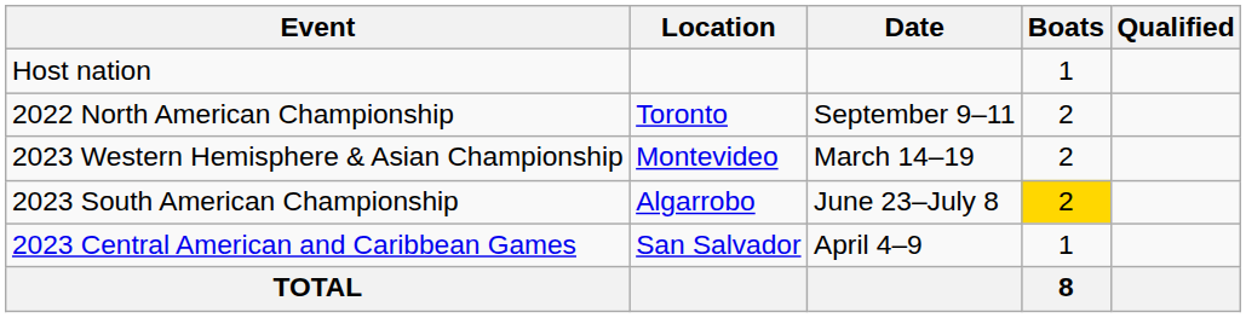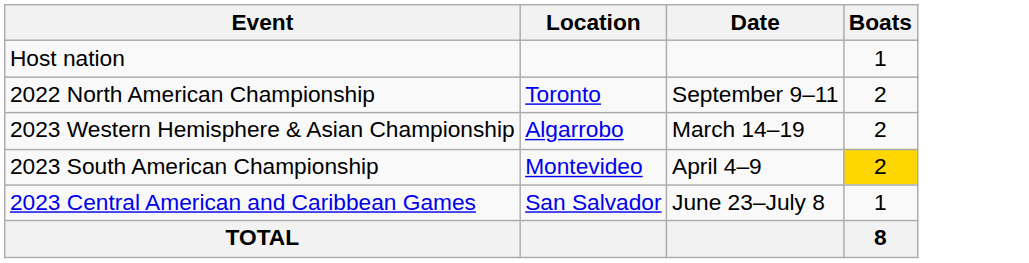- column: Qualified
2023 Western Hemisphere & Asian Championship | Location: Montevideo -> Algarrobo
2023 South American Championship | Location: Algarrobo -> Montevideo
2023 South American Championship | Date: June 23–July 8 -> April 4–9
2023 Central American and Caribbean Games | Date: April 4–9 -> June 23–July 8
